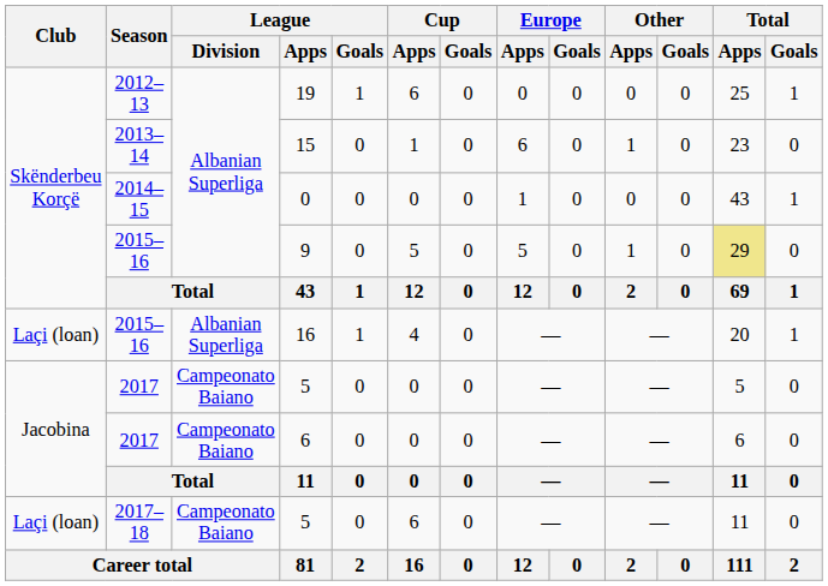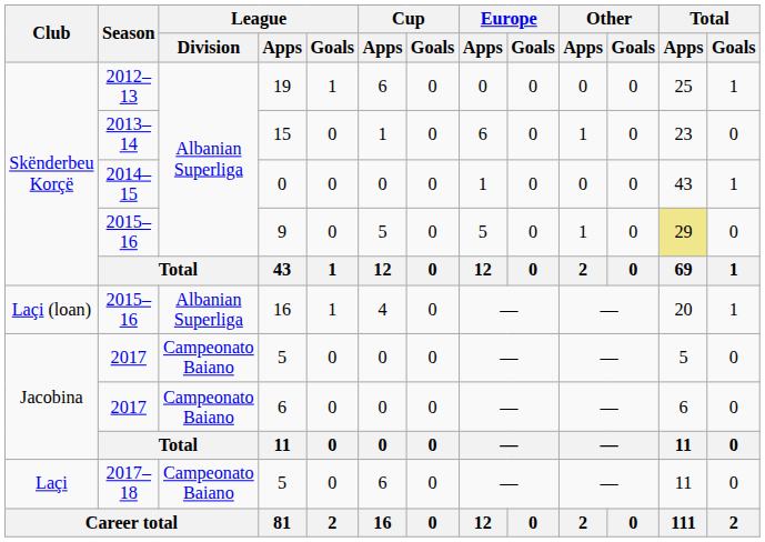2017–18 / 5 | Club: Laçi (loan) -> Laçi
